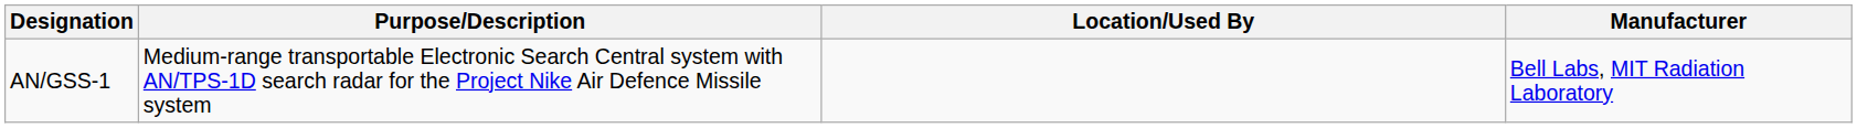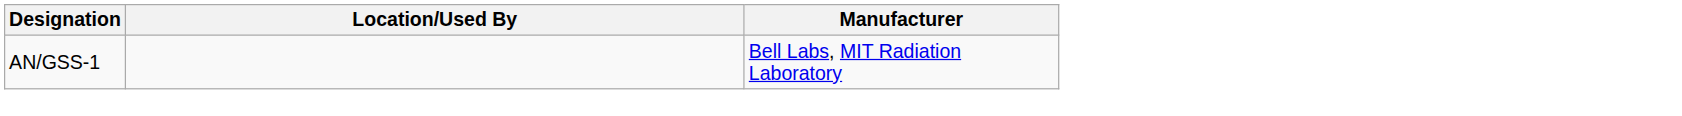- column: Purpose/Description | Medium-range transportable Electronic Search Central system with AN/TPS-1D search radar for the Project Nike Air Defence Missile system
